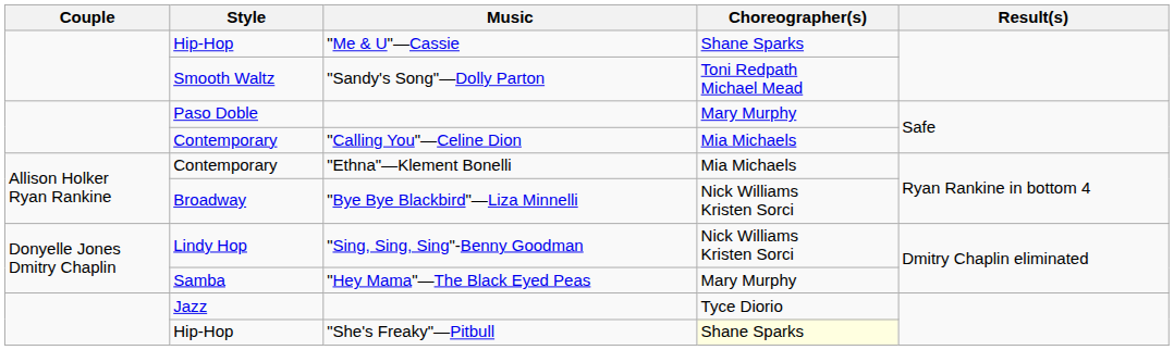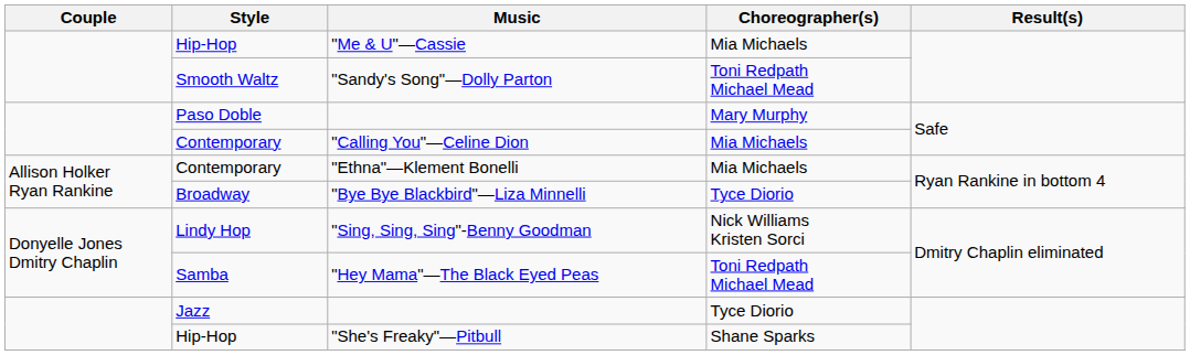"Me & U"—Cassie | Choreographer(s): Shane Sparks -> Mia Michaels
"Bye Bye Blackbird"—Liza Minnelli | Choreographer(s): Nick Williams Kristen Sorci -> Tyce Diorio
"Hey Mama"—The Black Eyed Peas | Choreographer(s): Mary Murphy -> Toni Redpath Michael Mead
"She's Freaky"—Pitbull | Choreographer(s): lightyellow background -> no background
